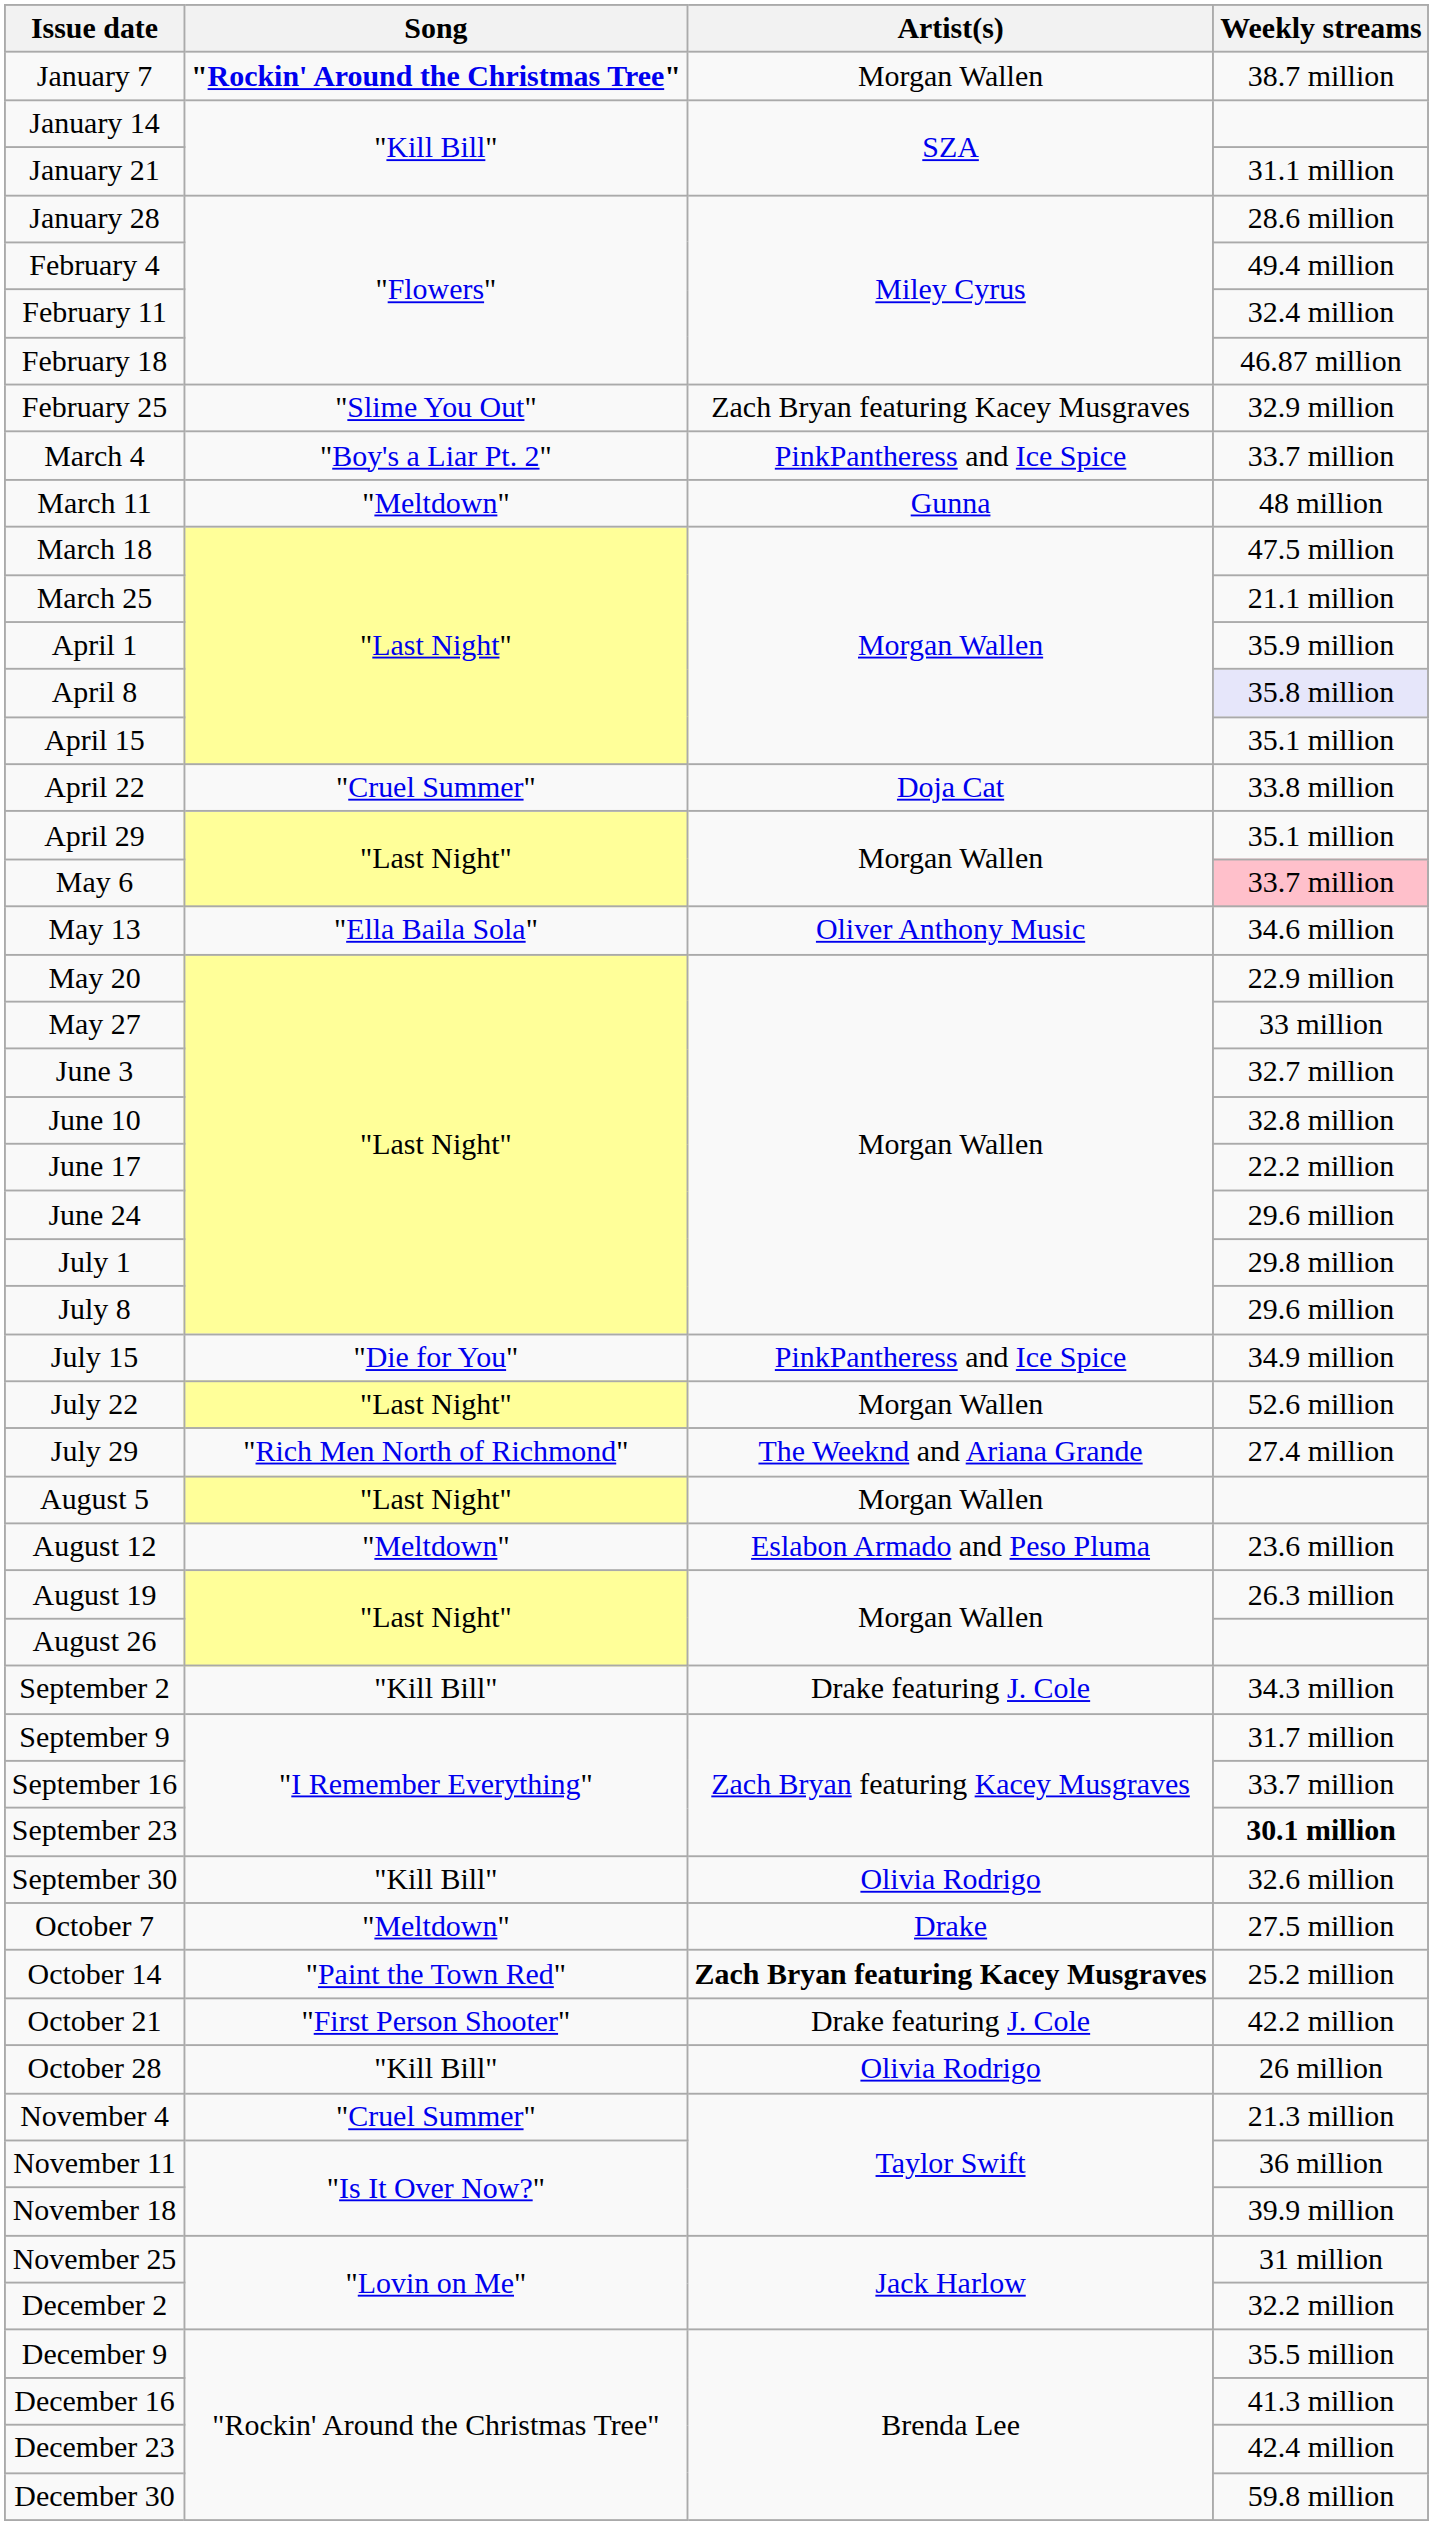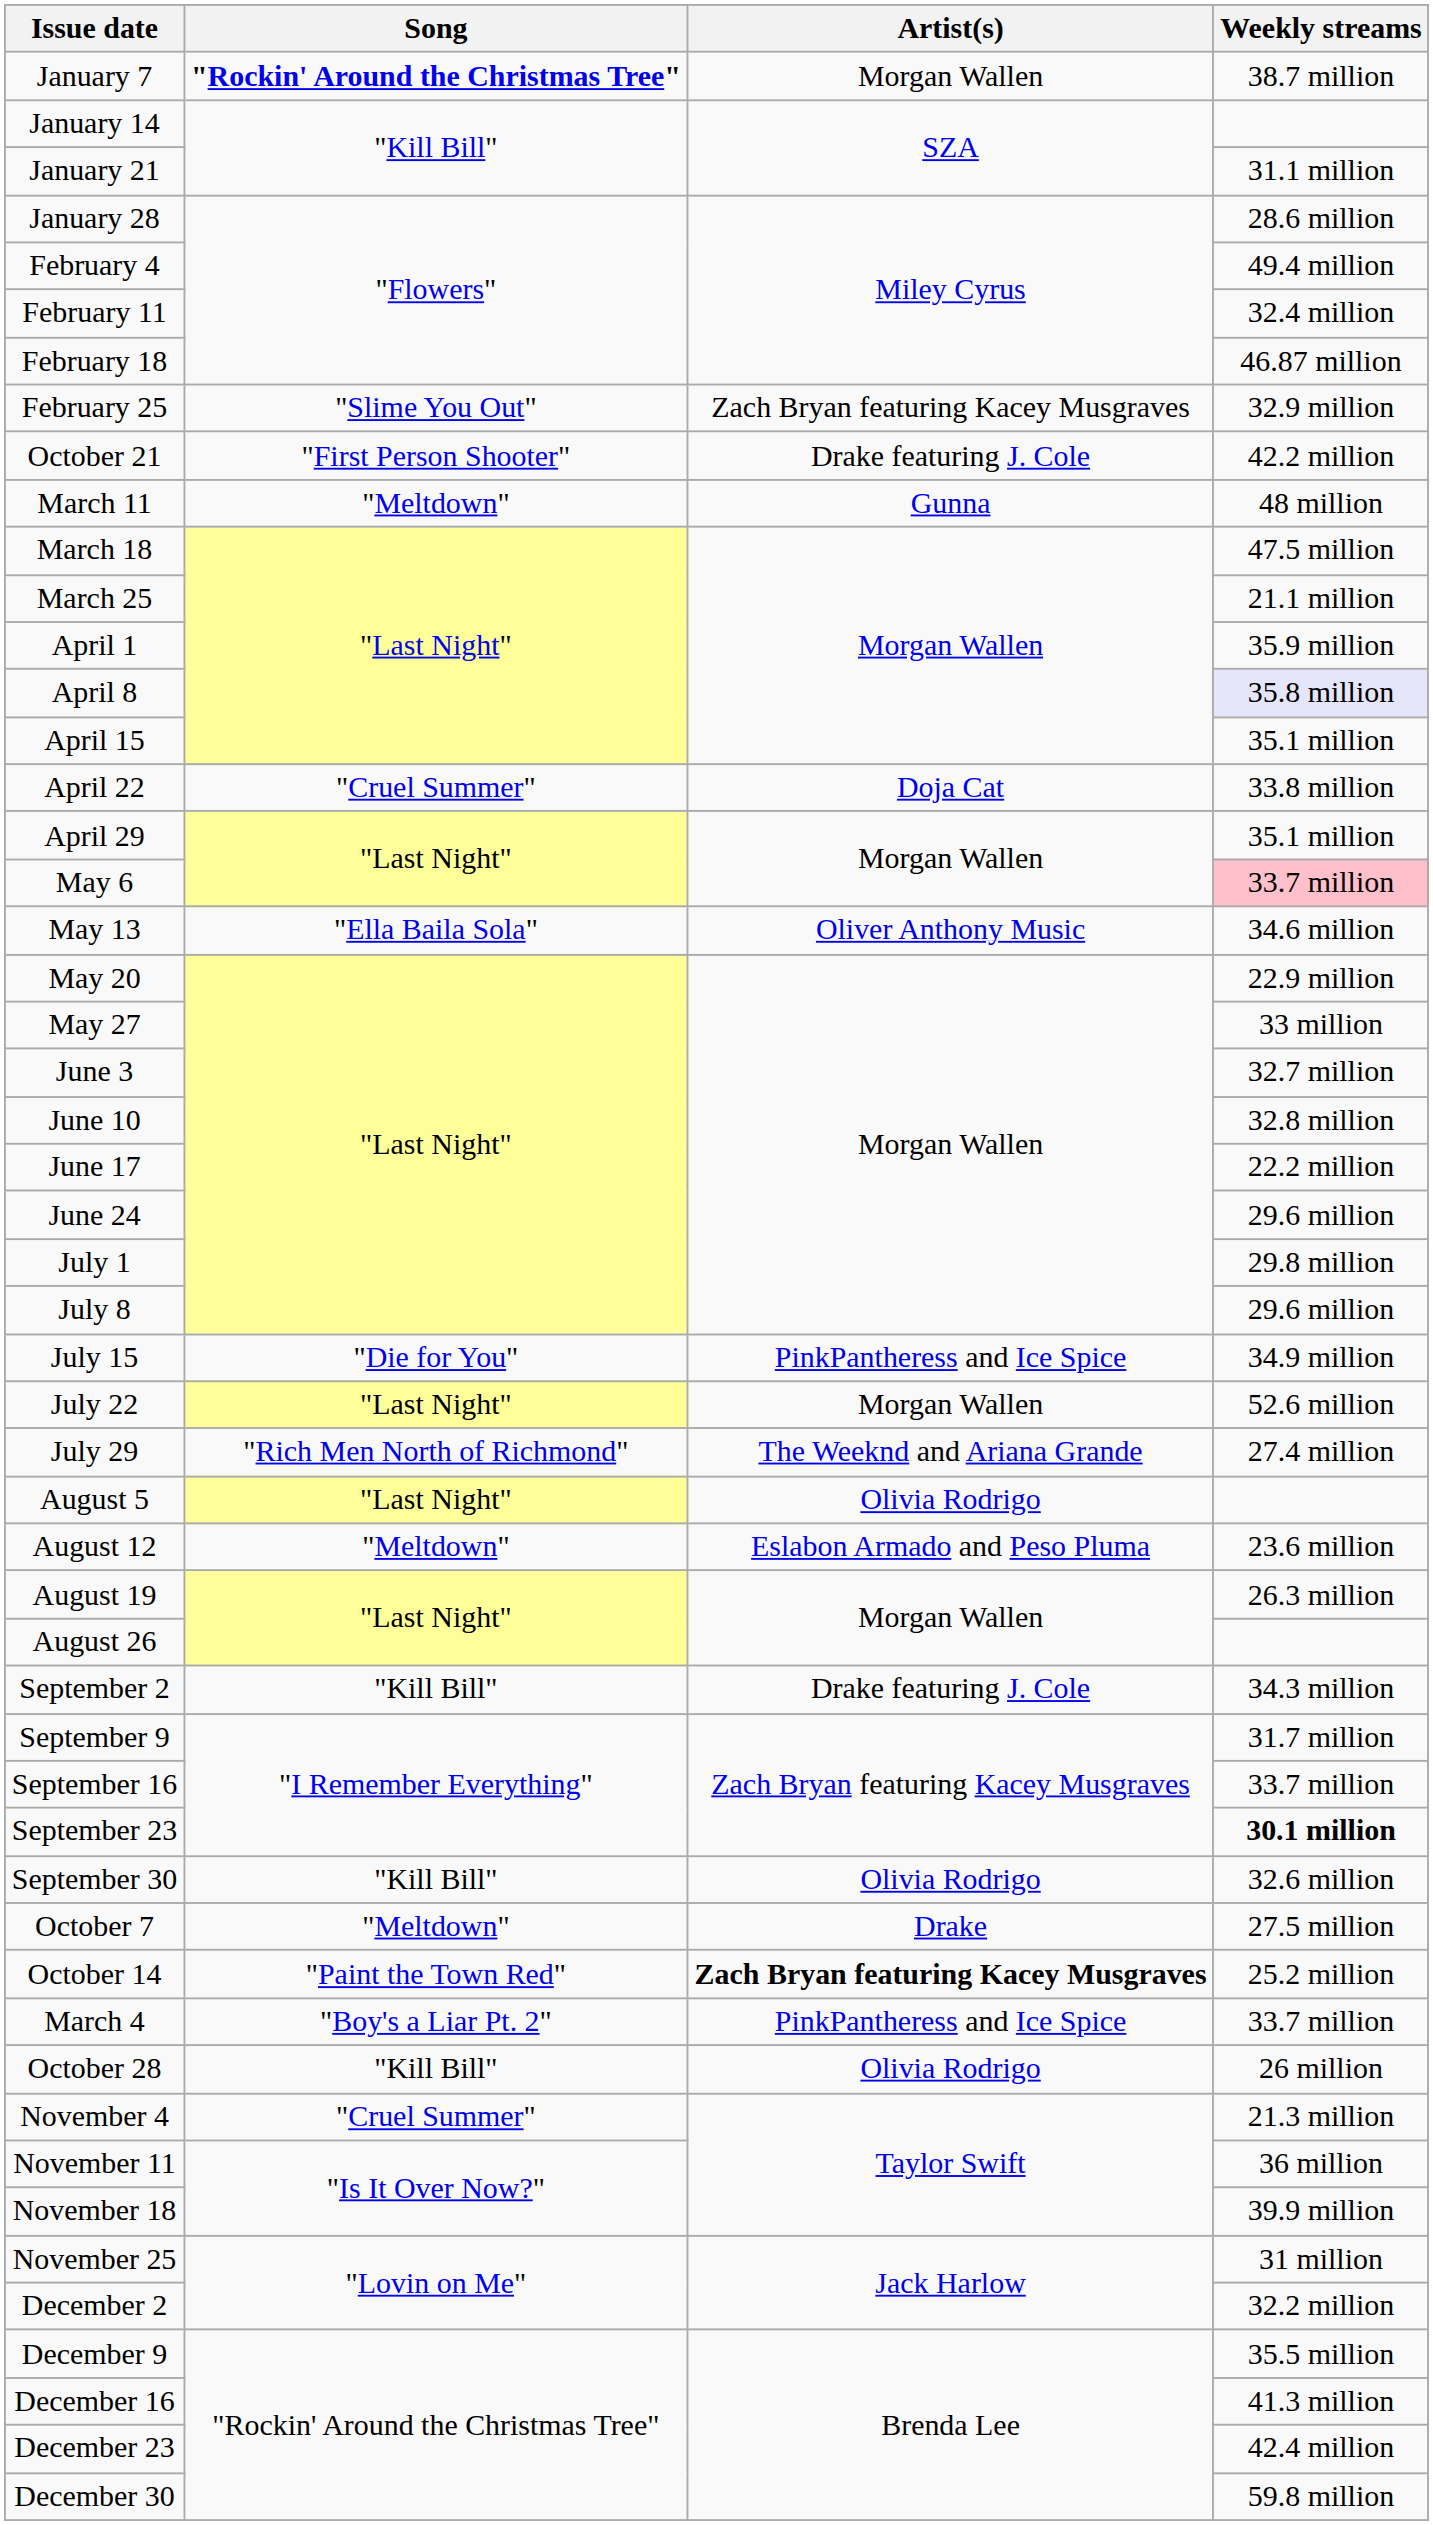rows swapped: March 4 <-> October 21
August 5 | Artist(s): Morgan Wallen -> Olivia Rodrigo
